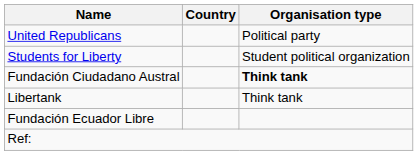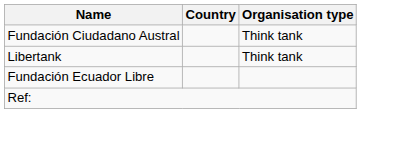- row: United Republicans | Political party
- row: Students for Liberty | Student political organization
Fundación Ciudadano Austral | Organisation type: bold -> normal
